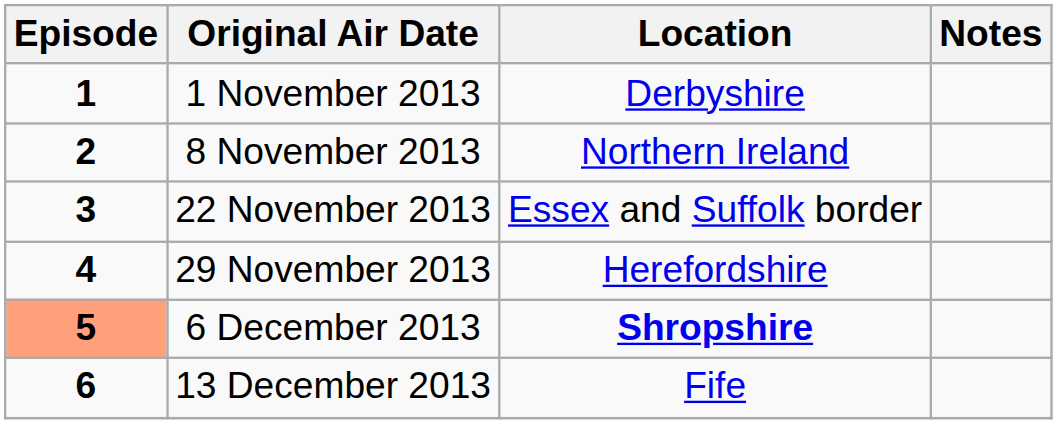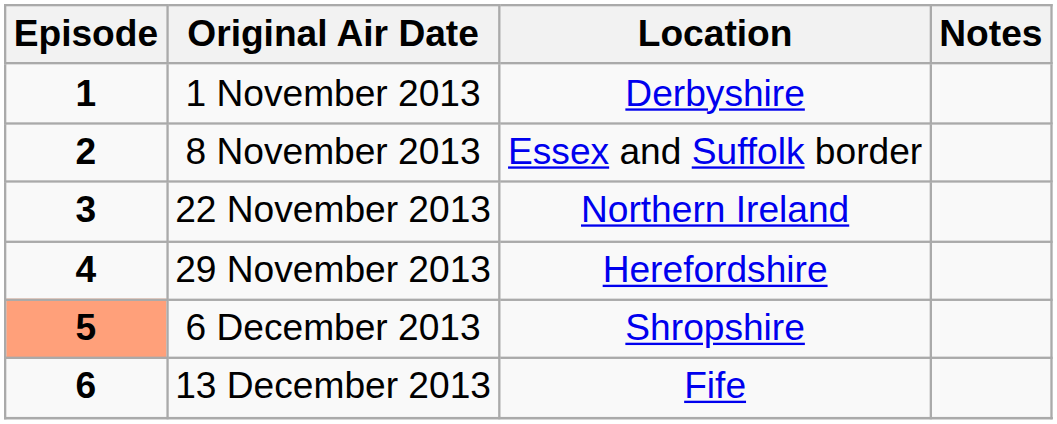8 November 2013 | Location: Northern Ireland -> Essex and Suffolk border
22 November 2013 | Location: Essex and Suffolk border -> Northern Ireland
6 December 2013 | Location: bold -> normal
